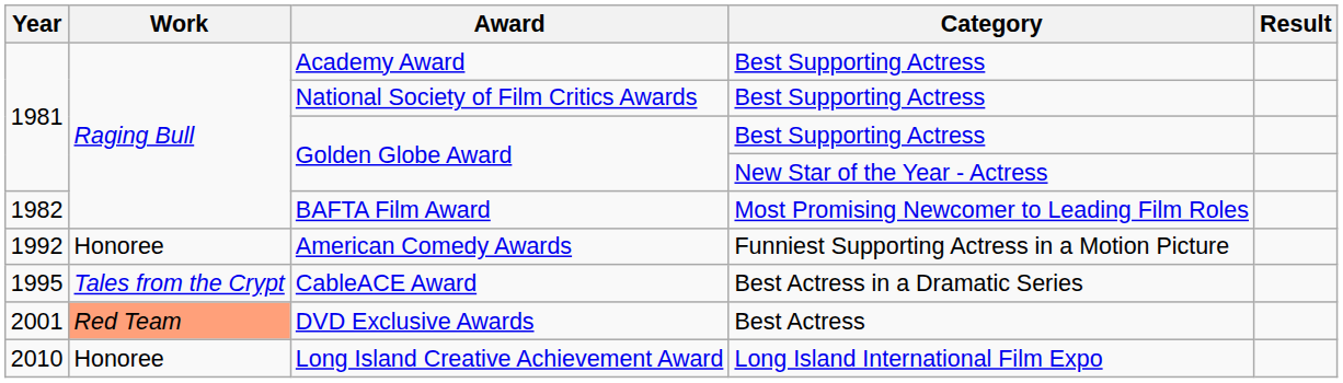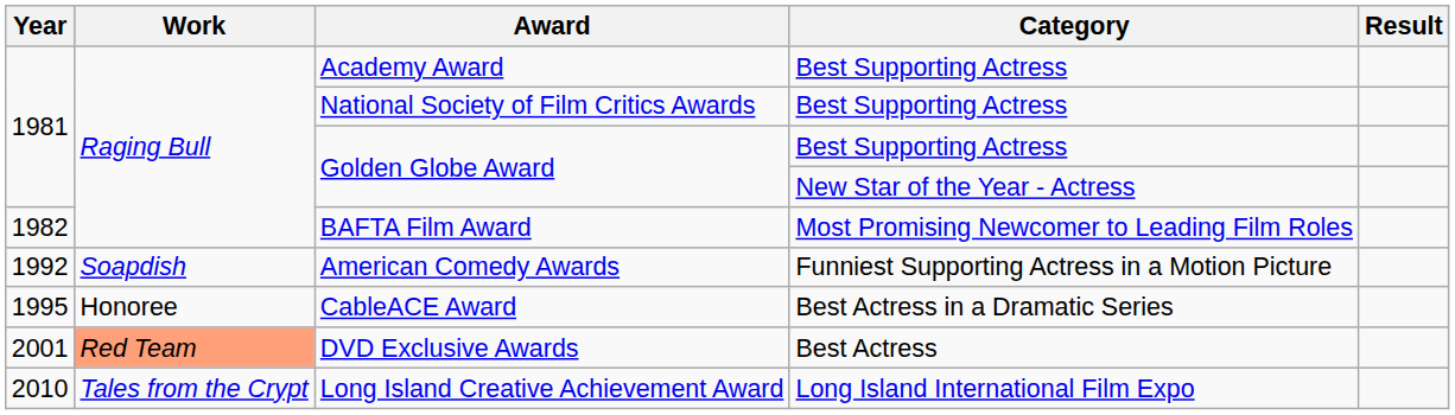American Comedy Awards | Work: Honoree -> Soapdish
CableACE Award | Work: Tales from the Crypt -> Honoree
Long Island Creative Achievement Award | Work: Honoree -> Tales from the Crypt
